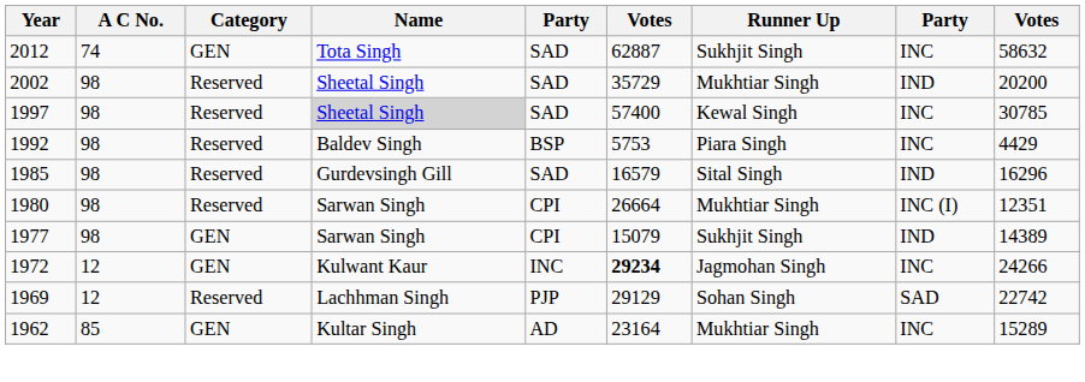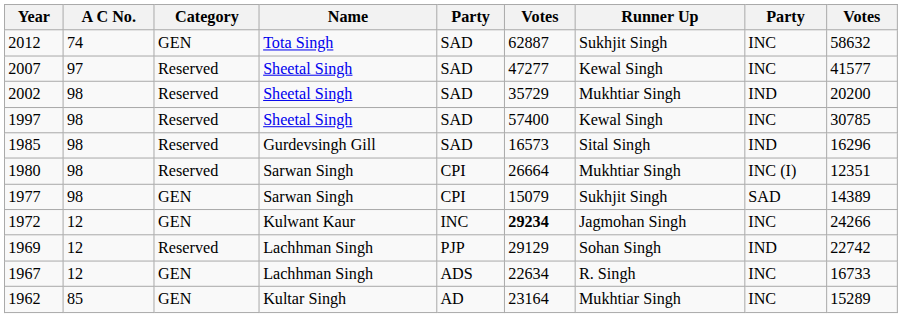+ row: 2007 | 97 | Reserved | Sheetal Singh | SAD | 47277 | Kewal Singh | INC | 41577
1997 | Name: lightgrey background -> no background
- row: 1992 | 98 | Reserved | Baldev Singh | BSP | 5753 | Piara Singh | INC | 4429
1985 | column 6: 16579 -> 16573
1977 | column 8: IND -> SAD
1969 | column 8: SAD -> IND
+ row: 1967 | 12 | GEN | Lachhman Singh | ADS | 22634 | R. Singh | INC | 16733
